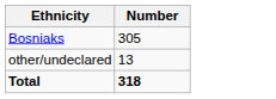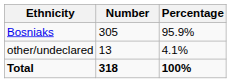+ column: Percentage | 95.9% | 4.1% | 100%
